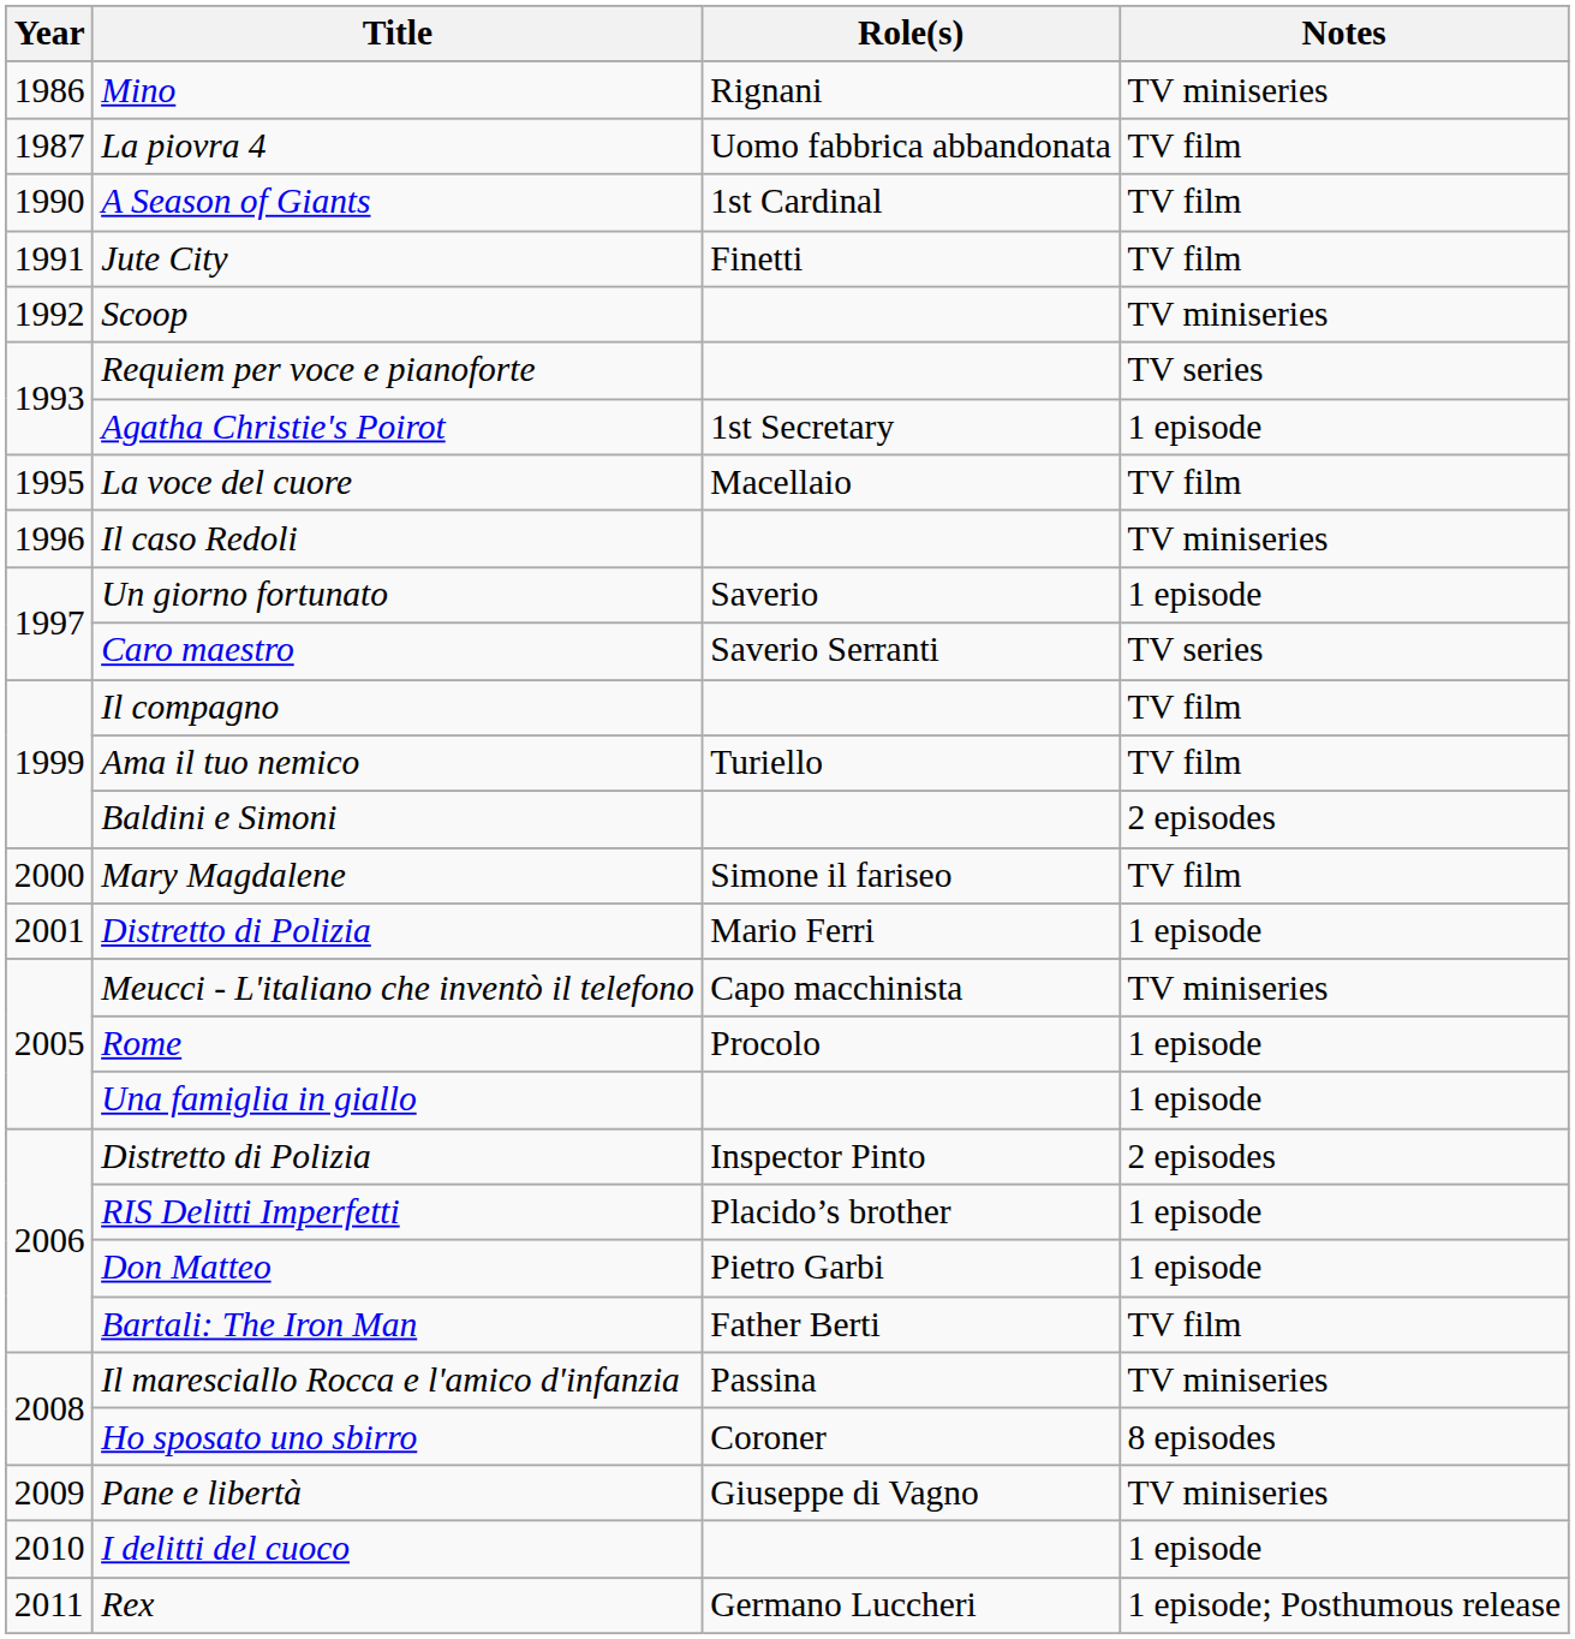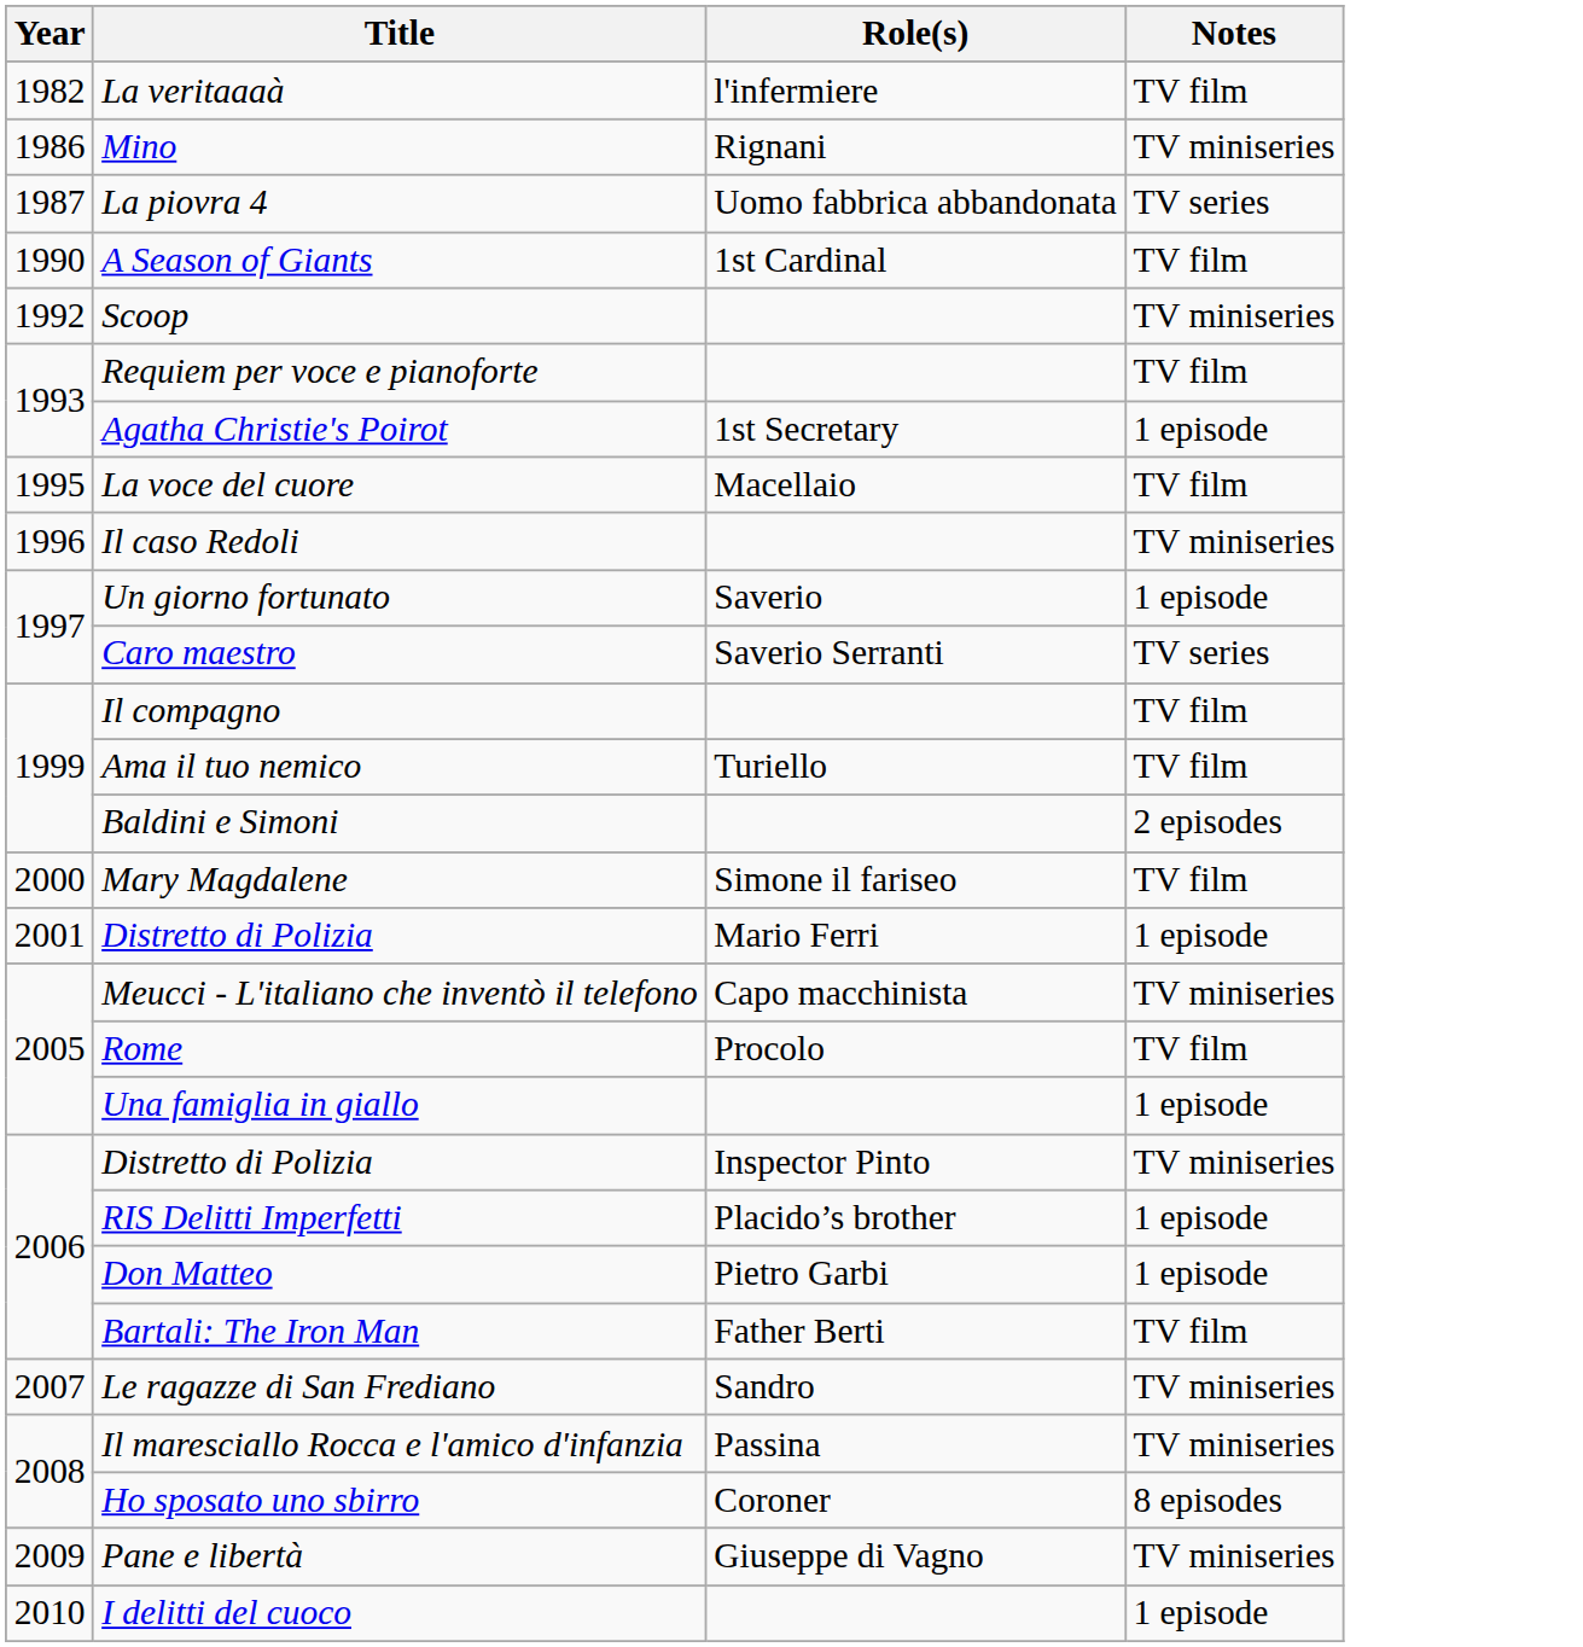+ row: 1982 | La veritaaaà | l'infermiere | TV film
La piovra 4 | Notes: TV film -> TV series
- row: 1991 | Jute City | Finetti | TV film
Requiem per voce e pianoforte | Notes: TV series -> TV film
Rome | Notes: 1 episode -> TV film
Distretto di Polizia / Inspector Pinto | Notes: 2 episodes -> TV miniseries
+ row: 2007 | Le ragazze di San Frediano | Sandro | TV miniseries
- row: 2011 | Rex | Germano Luccheri | 1 episode; Posthumous release
